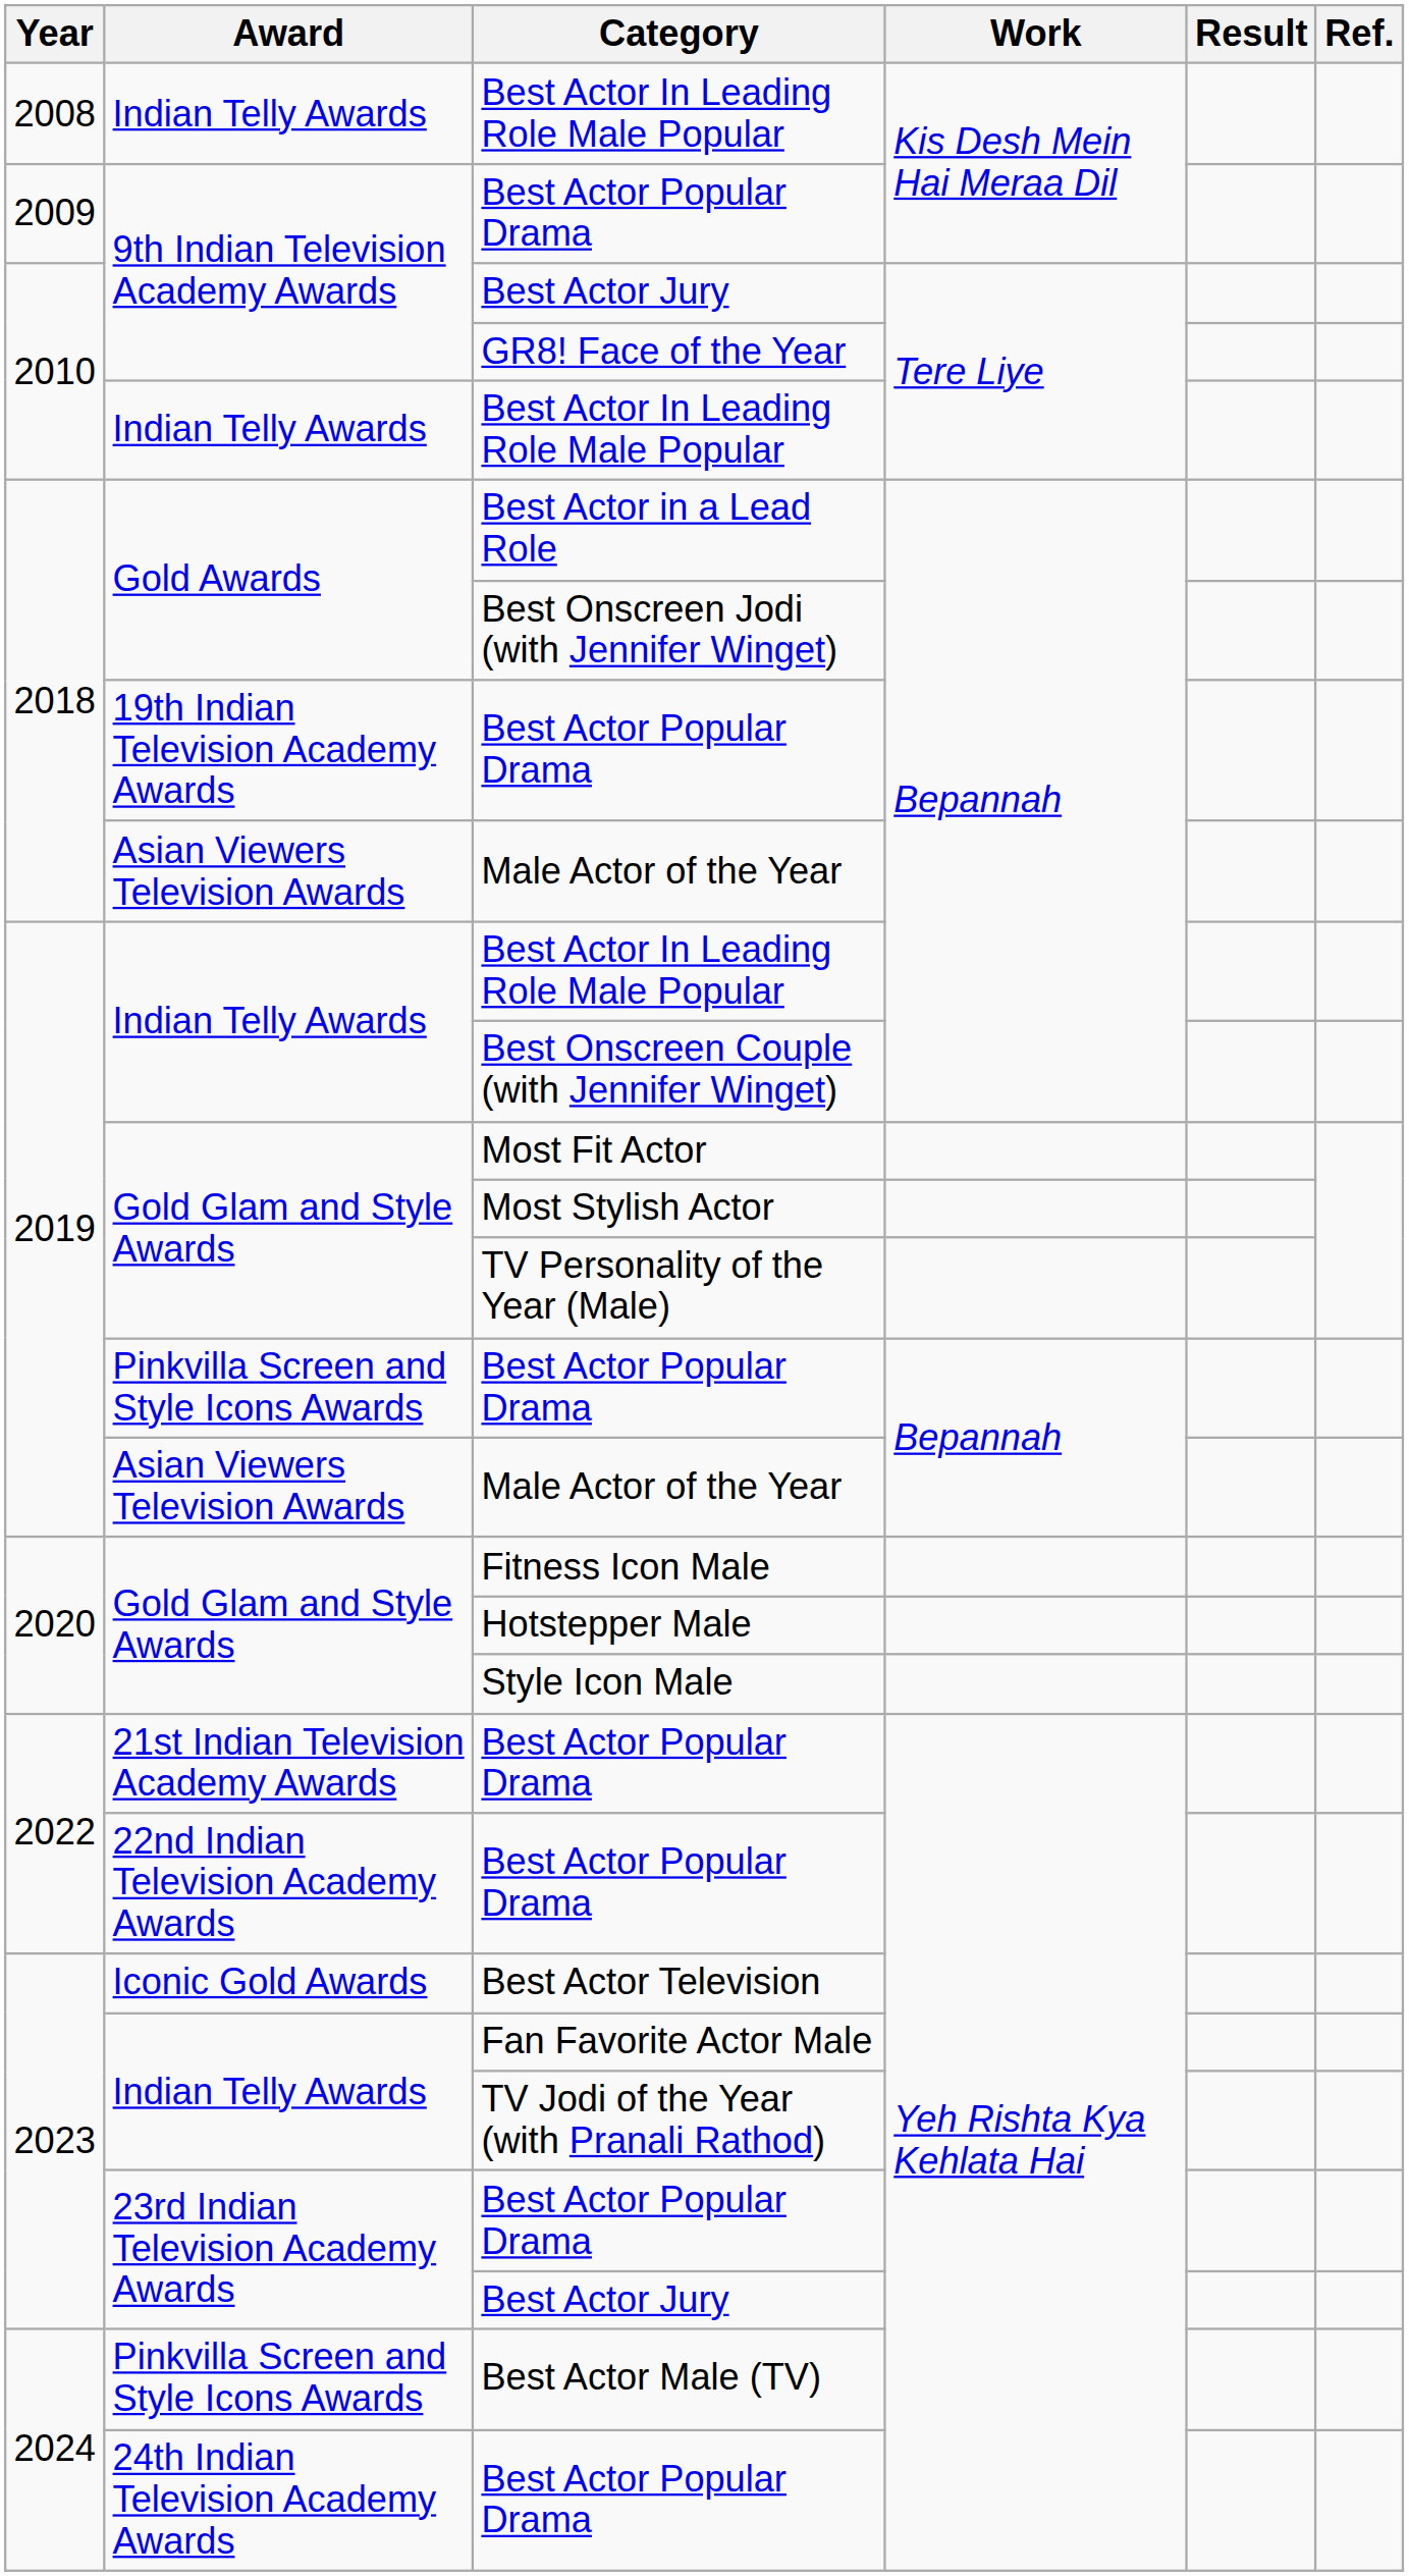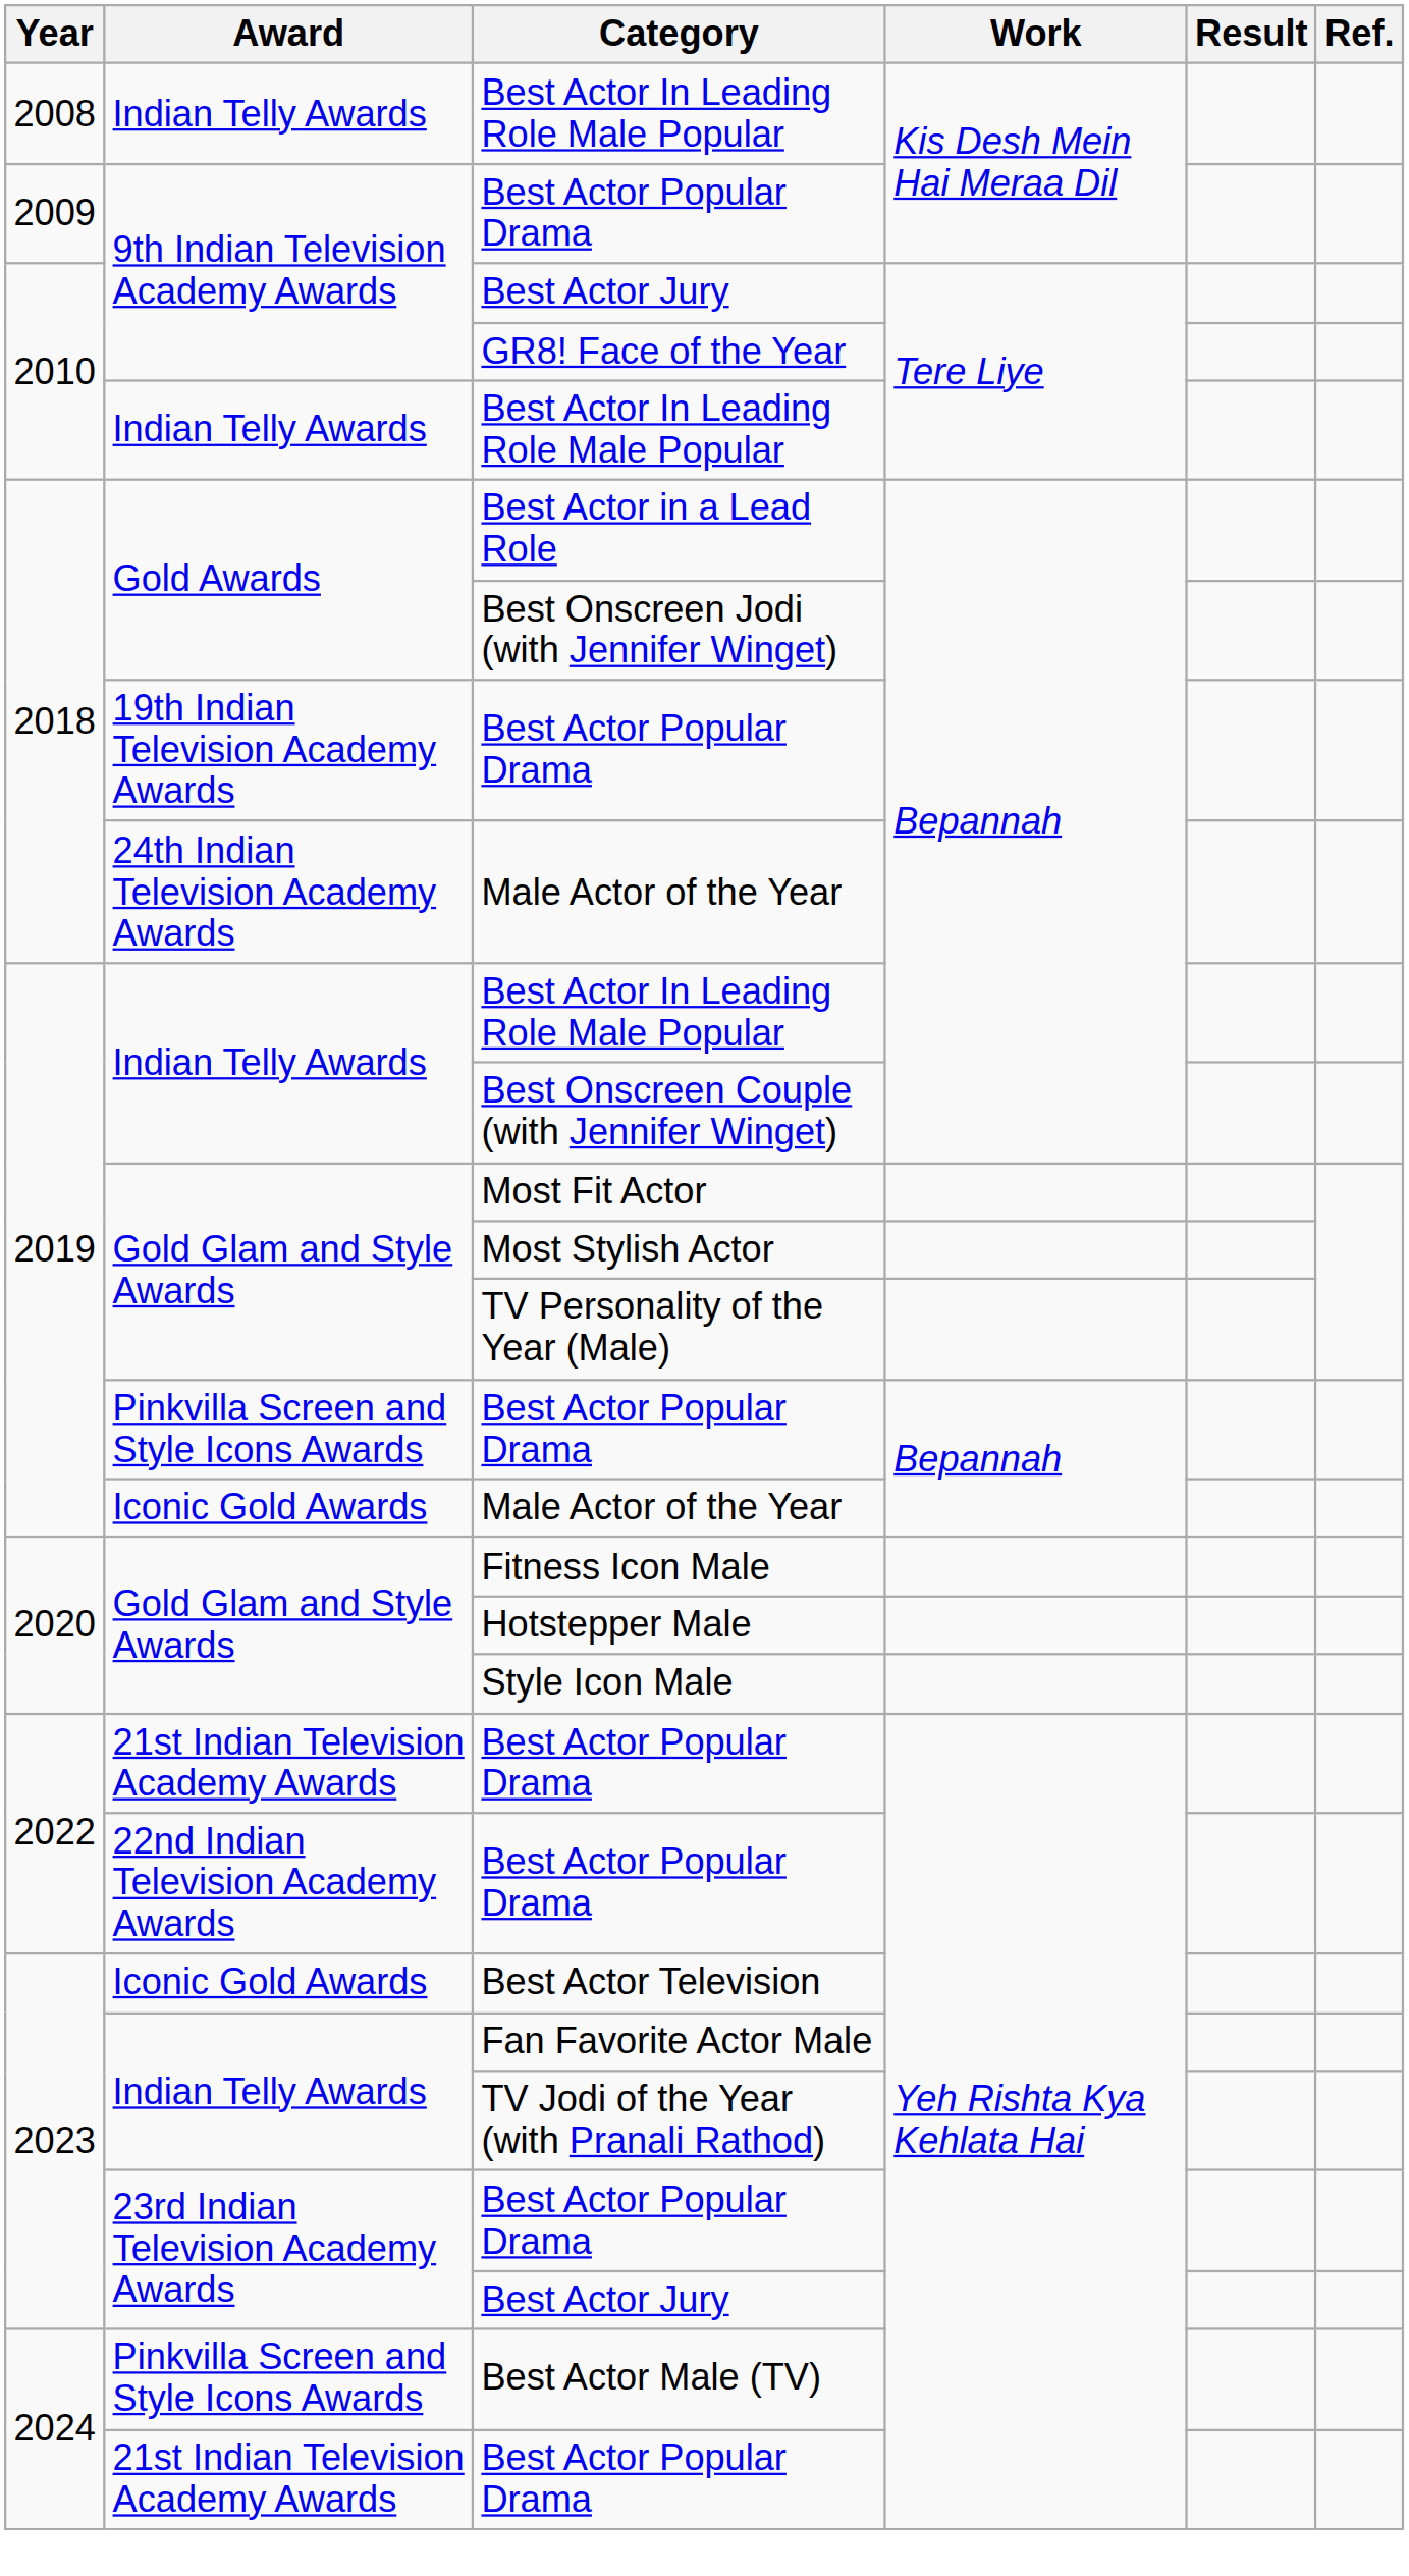2018 / Male Actor of the Year | Award: Asian Viewers Television Awards -> 24th Indian Television Academy Awards
2019 / Male Actor of the Year | Award: Asian Viewers Television Awards -> Iconic Gold Awards
2024 / Best Actor Popular Drama | Award: 24th Indian Television Academy Awards -> 21st Indian Television Academy Awards
